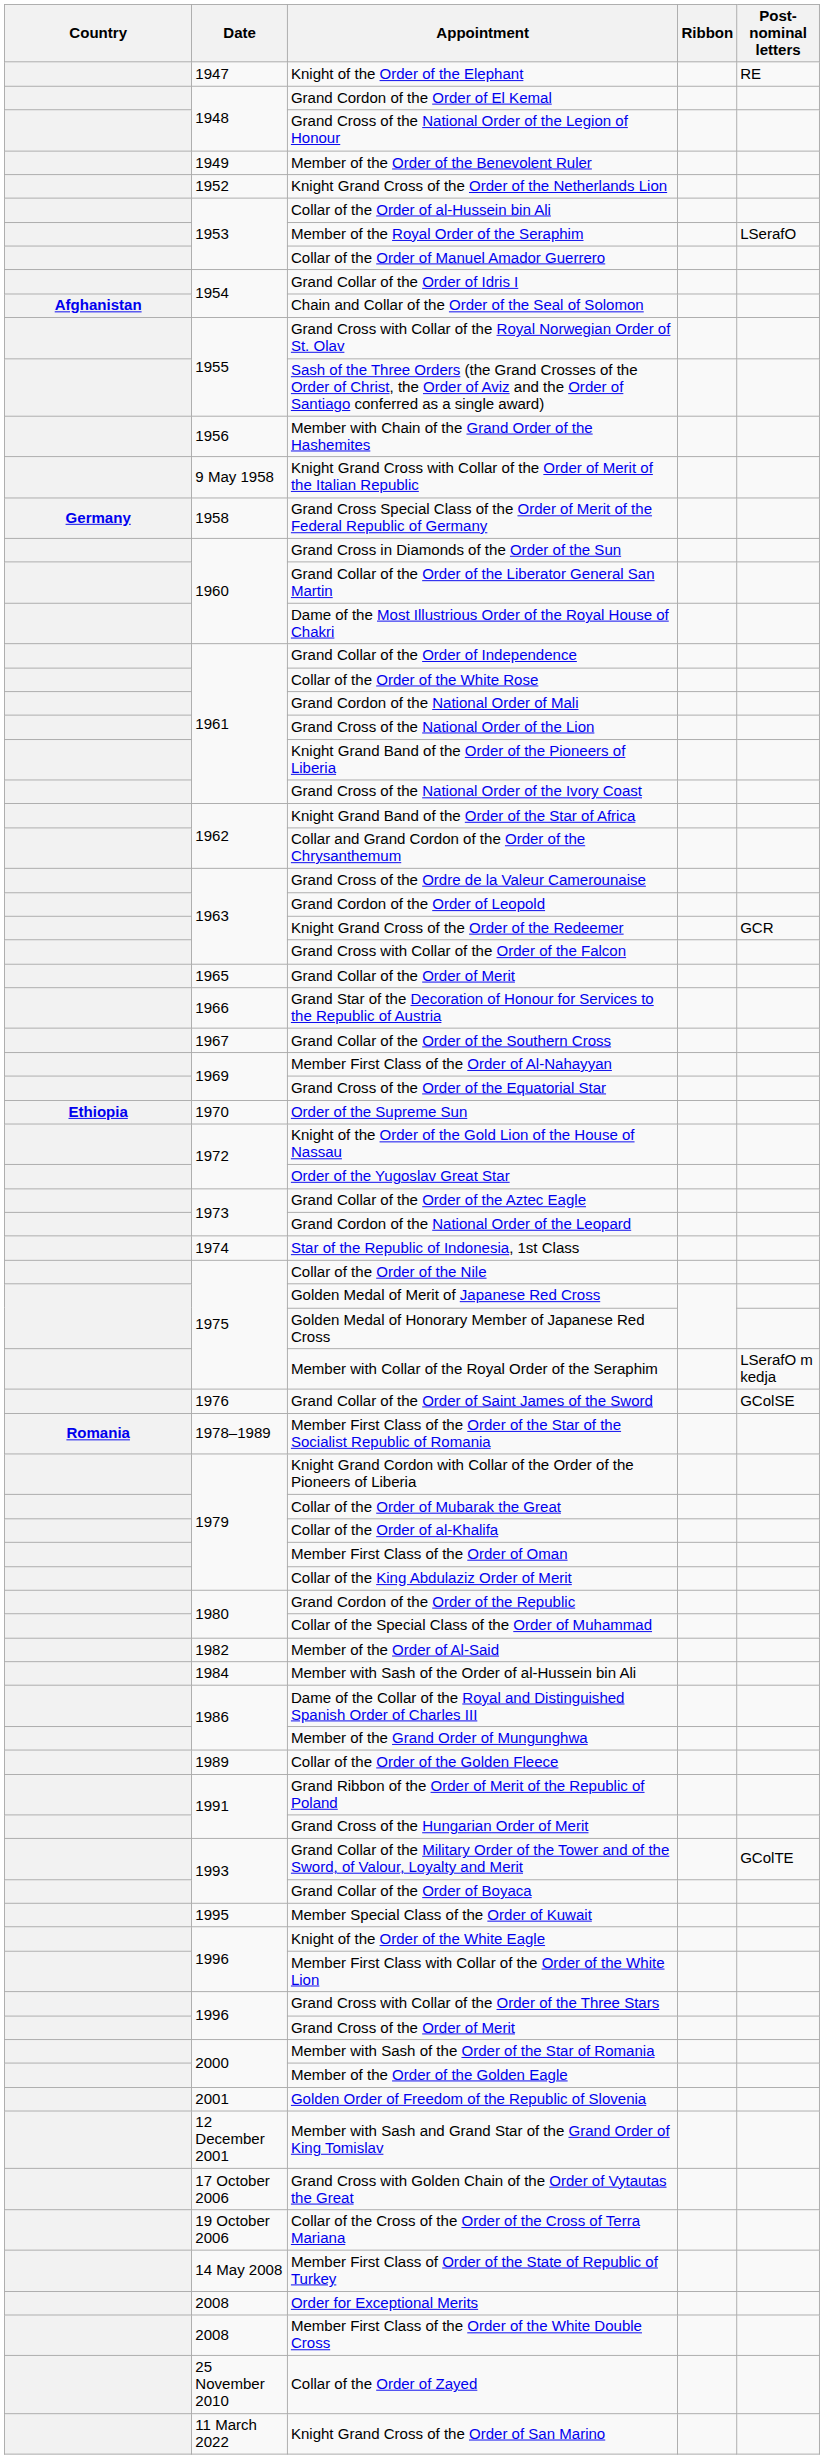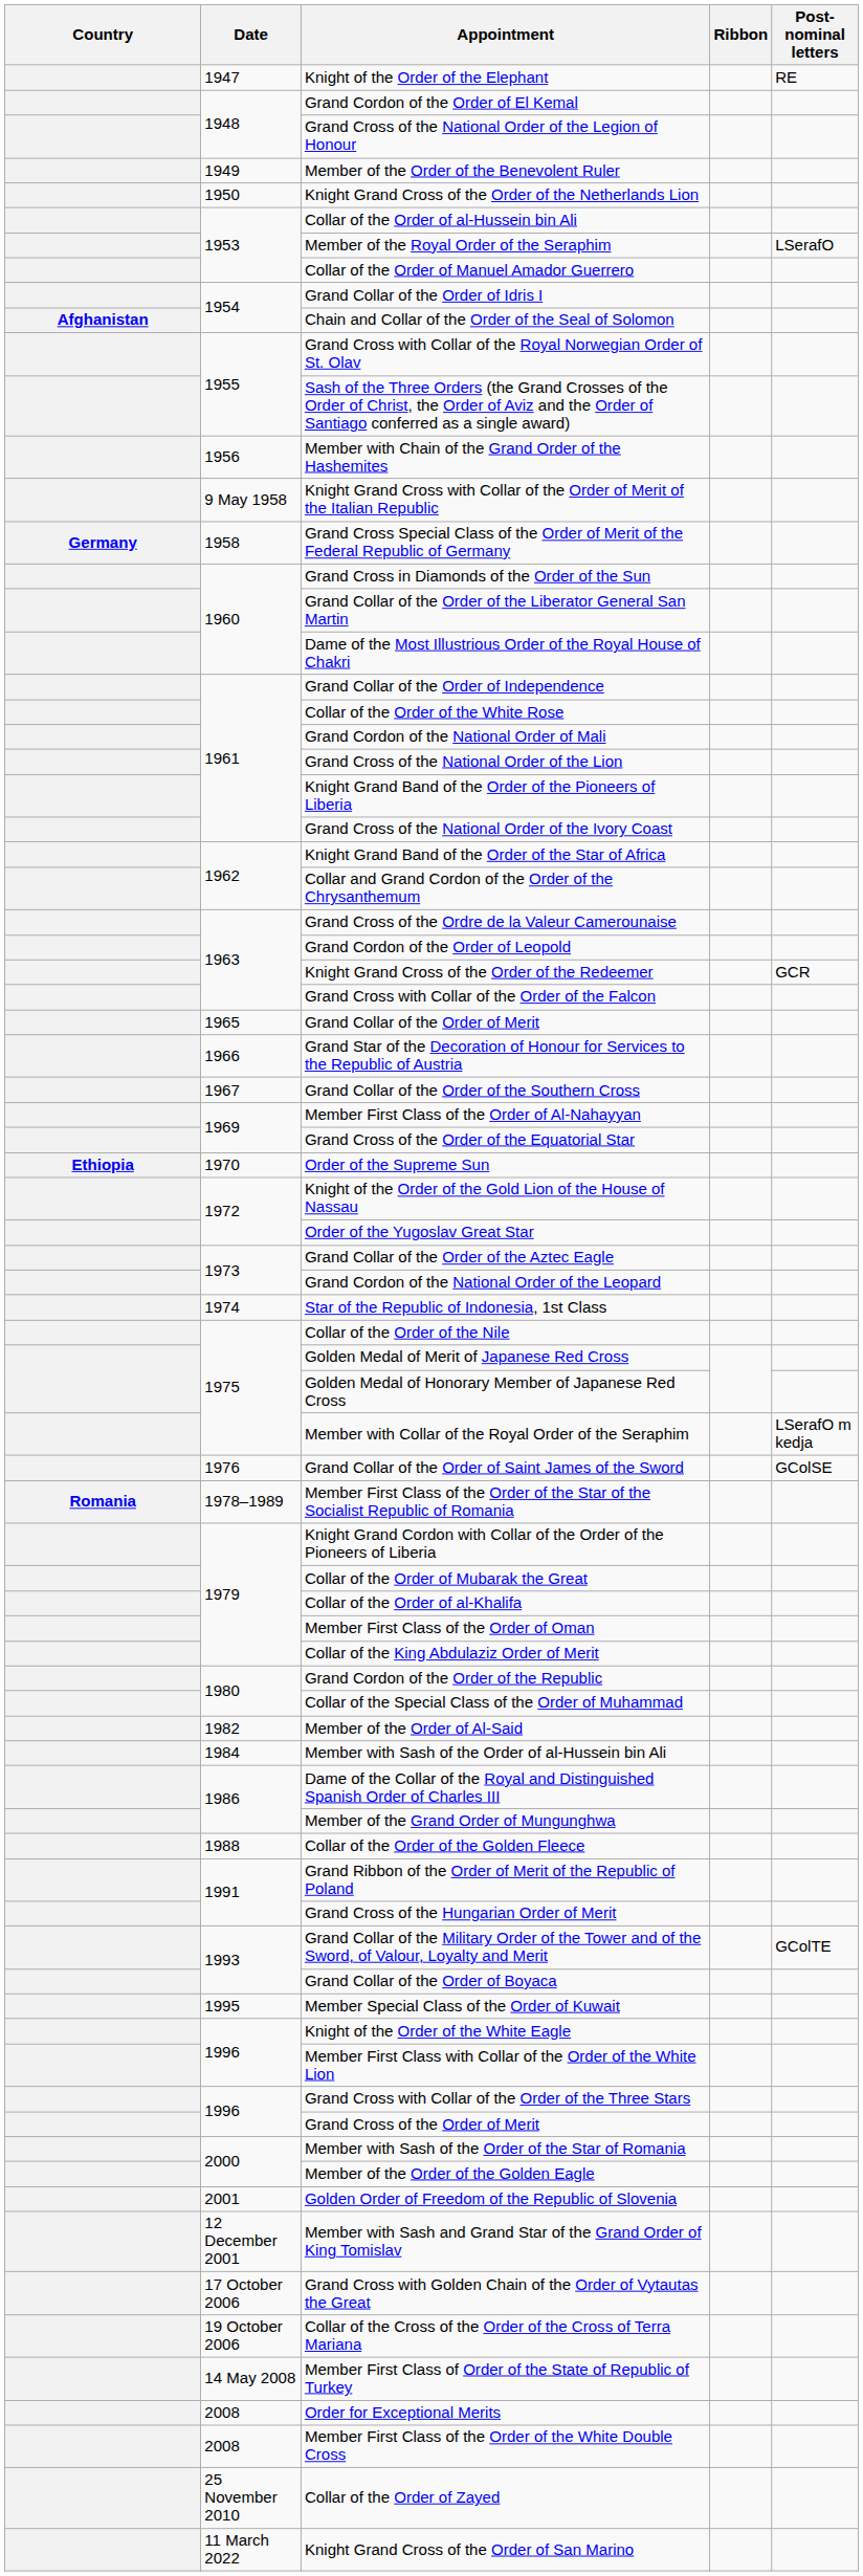Knight Grand Cross of the Order of the Netherlands Lion | Date: 1952 -> 1950
Collar of the Order of the Golden Fleece | Date: 1989 -> 1988
